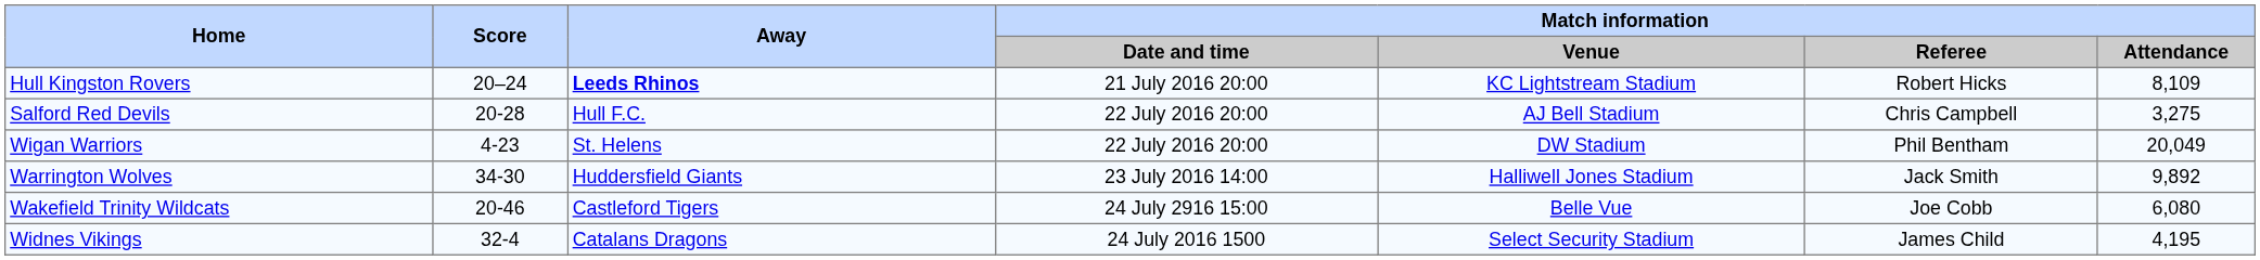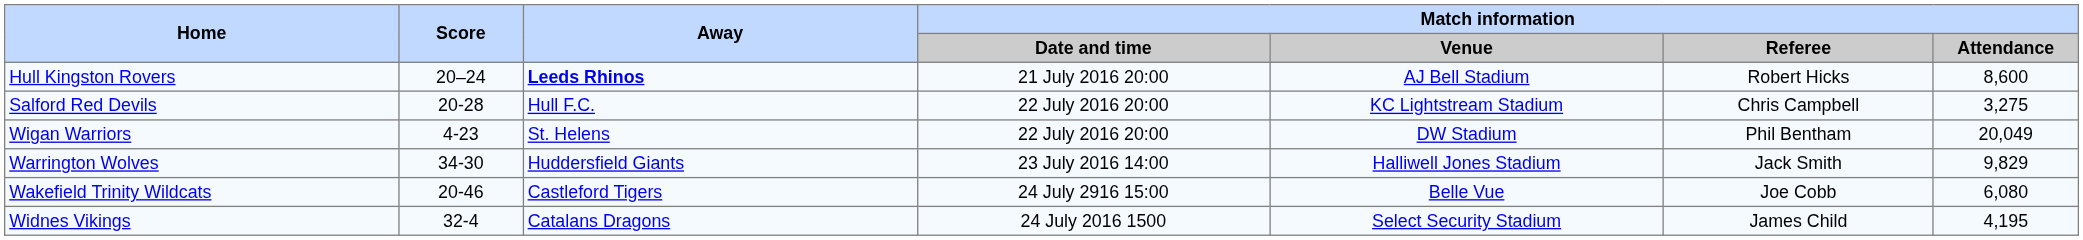Hull Kingston Rovers | Match information / Venue: KC Lightstream Stadium -> AJ Bell Stadium
Hull Kingston Rovers | Match information / Attendance: 8,109 -> 8,600
Salford Red Devils | Match information / Venue: AJ Bell Stadium -> KC Lightstream Stadium
Warrington Wolves | Match information / Attendance: 9,892 -> 9,829
